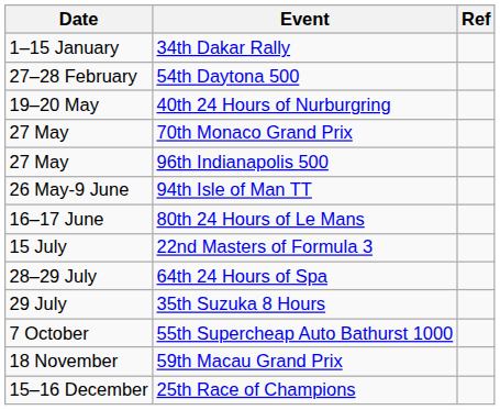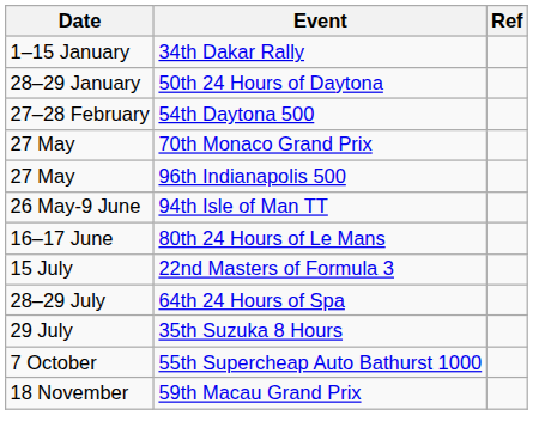+ row: 28–29 January | 50th 24 Hours of Daytona
- row: 19–20 May | 40th 24 Hours of Nurburgring
- row: 15–16 December | 25th Race of Champions
